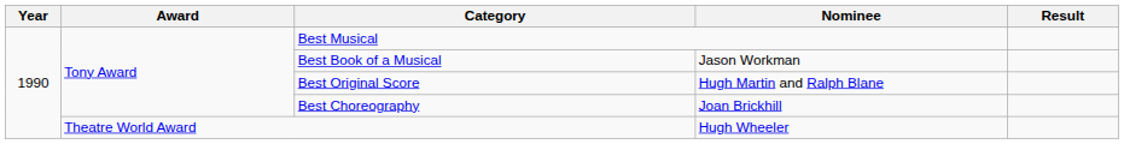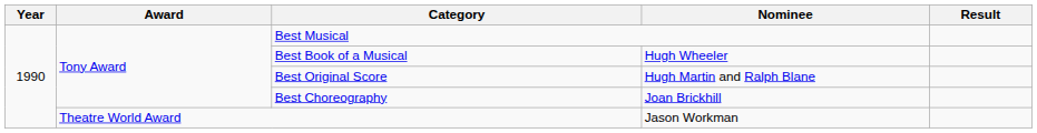Best Book of a Musical | Nominee: Jason Workman -> Hugh Wheeler
Theatre World Award | Nominee: Hugh Wheeler -> Jason Workman
